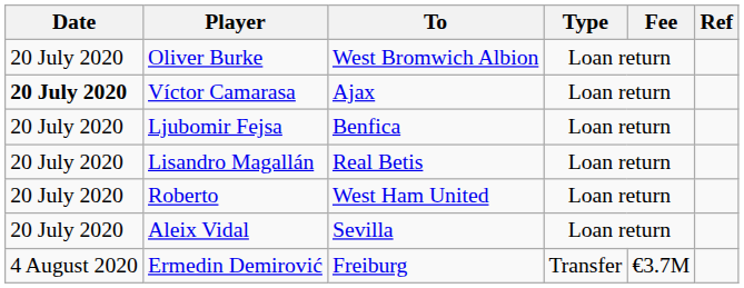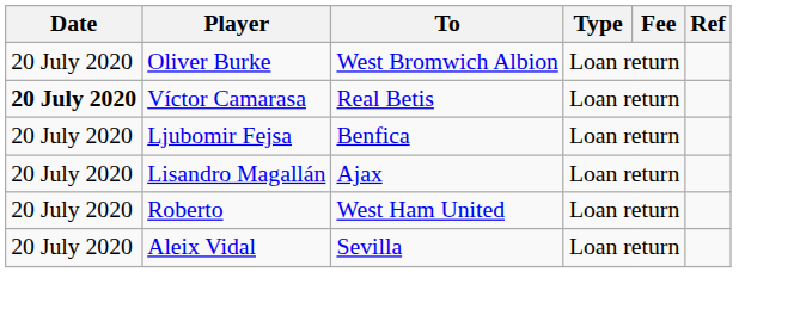Víctor Camarasa | To: Ajax -> Real Betis
Lisandro Magallán | To: Real Betis -> Ajax
- row: 4 August 2020 | Ermedin Demirović | Freiburg | Transfer | €3.7M
